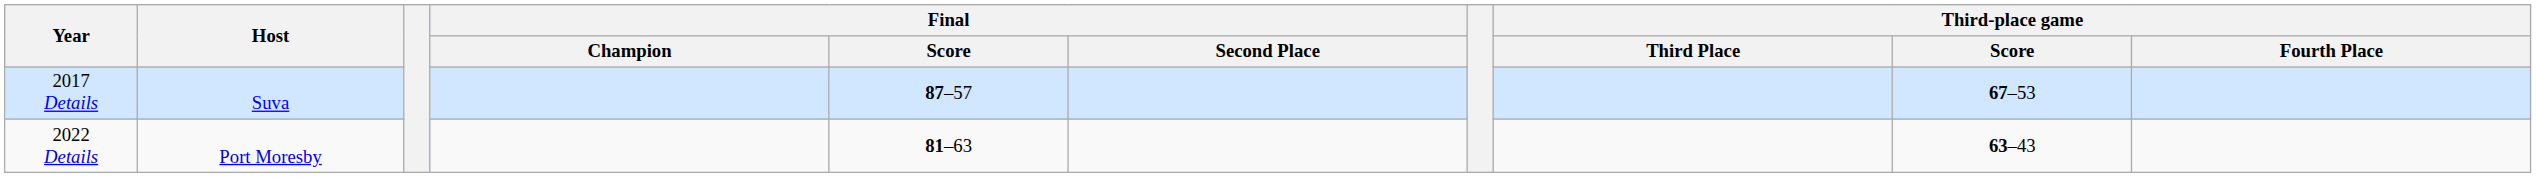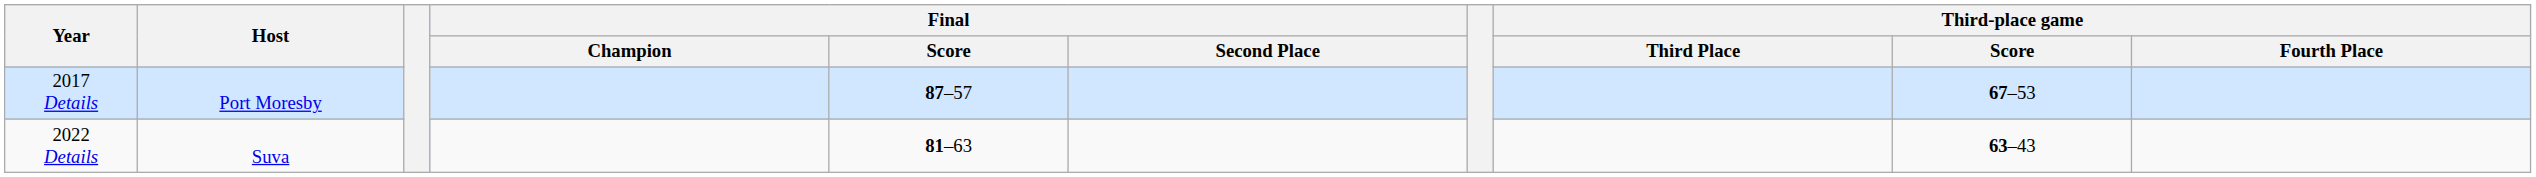2017 Details | Host: Suva -> Port Moresby
2022 Details | Host: Port Moresby -> Suva
